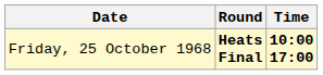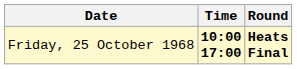columns swapped: Time <-> Round
